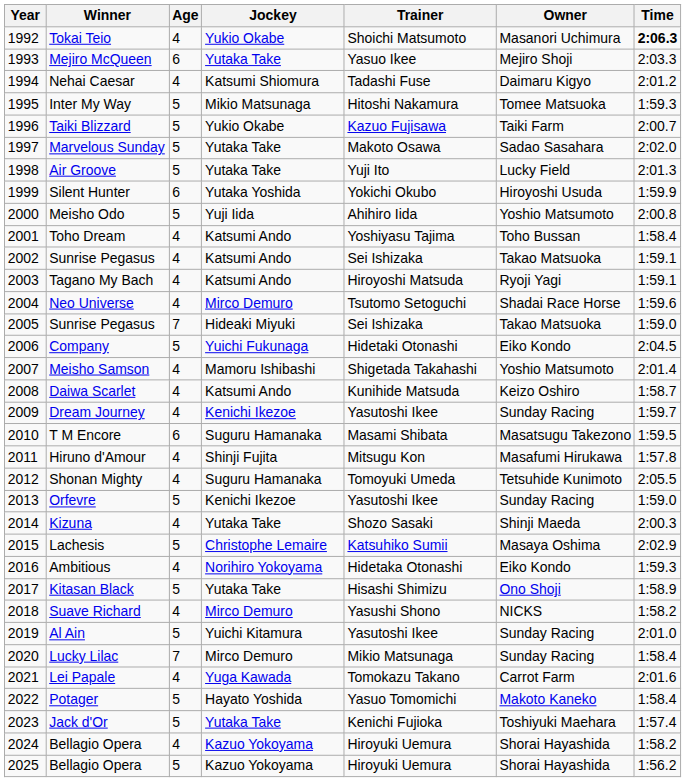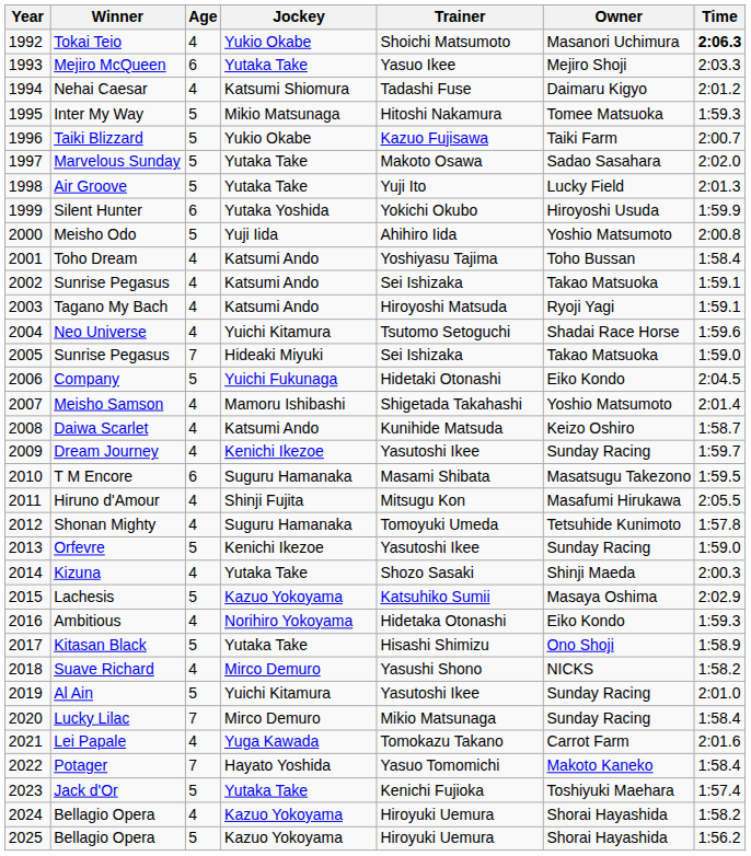Neo Universe | Jockey: Mirco Demuro -> Yuichi Kitamura
Hiruno d'Amour | Time: 1:57.8 -> 2:05.5
Shonan Mighty | Time: 2:05.5 -> 1:57.8
Lachesis | Jockey: Christophe Lemaire -> Kazuo Yokoyama
Potager | Age: 5 -> 7
